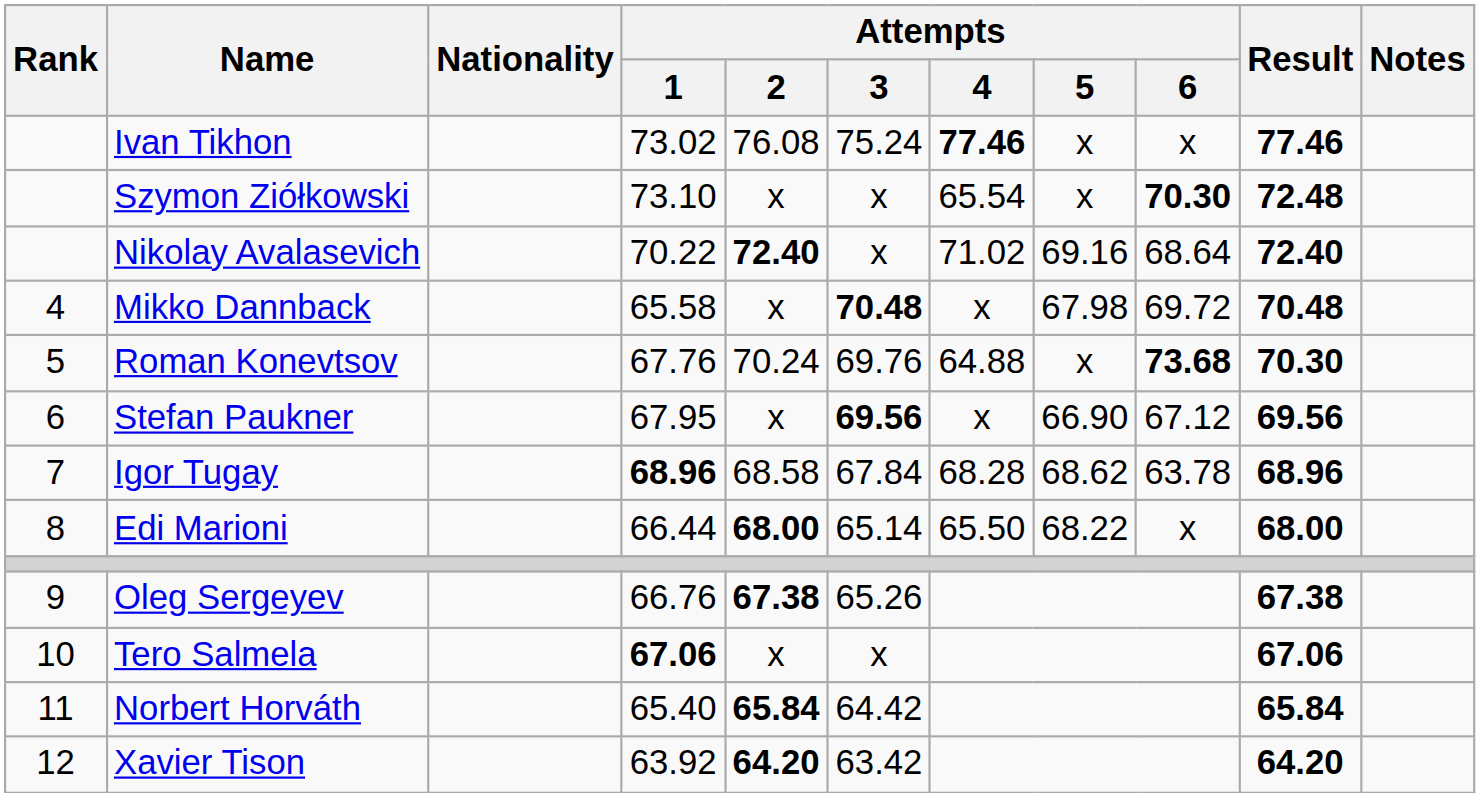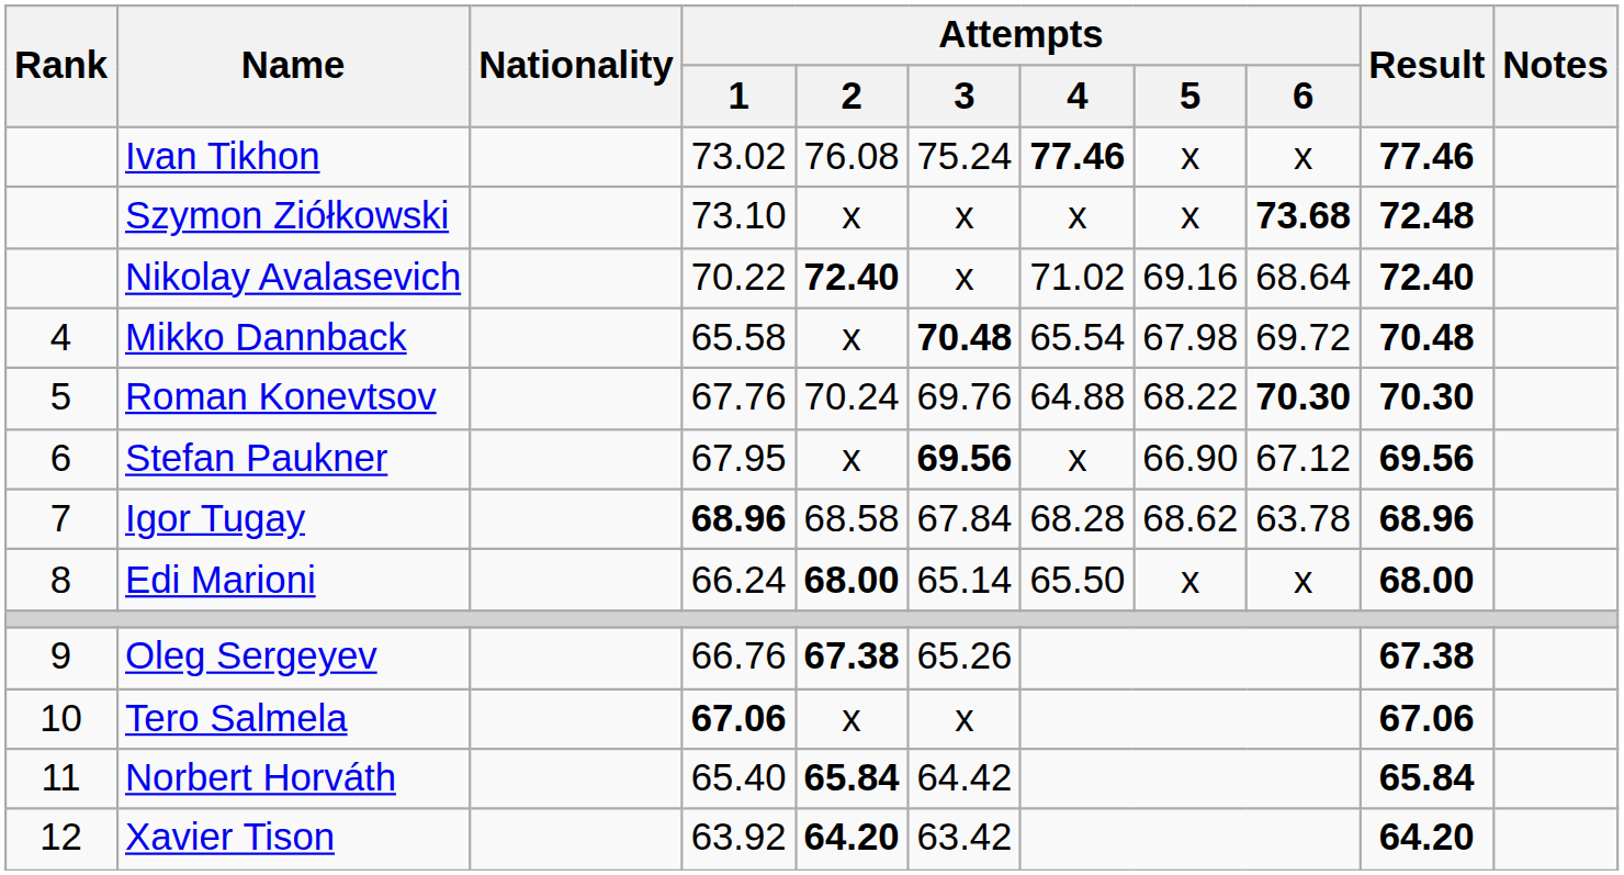Szymon Ziółkowski | Attempts / 4: 65.54 -> x
Szymon Ziółkowski | Attempts / 6: 70.30 -> 73.68
Mikko Dannback | Attempts / 4: x -> 65.54
Roman Konevtsov | Attempts / 5: x -> 68.22
Roman Konevtsov | Attempts / 6: 73.68 -> 70.30
Edi Marioni | Attempts / 1: 66.44 -> 66.24
Edi Marioni | Attempts / 5: 68.22 -> x
